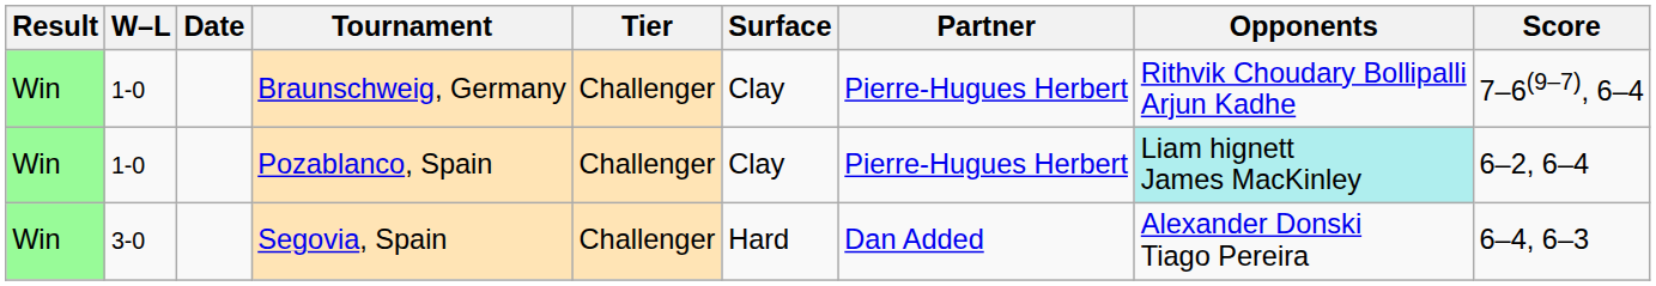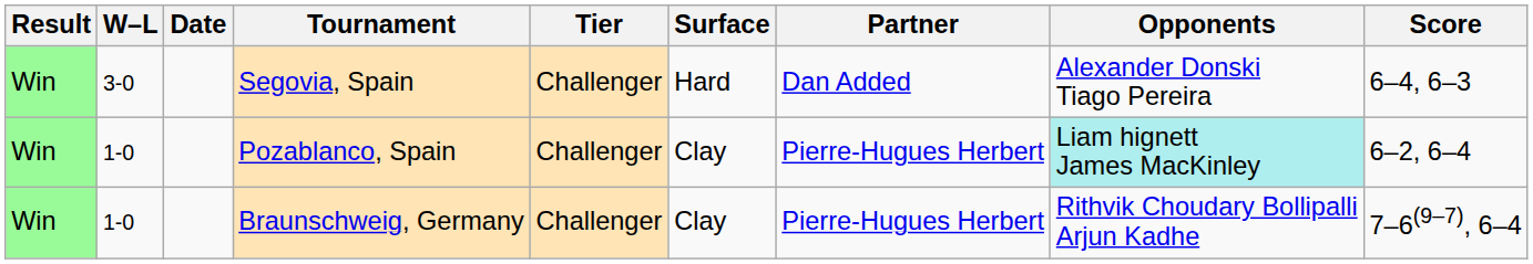rows swapped: Braunschweig, Germany <-> Segovia, Spain
